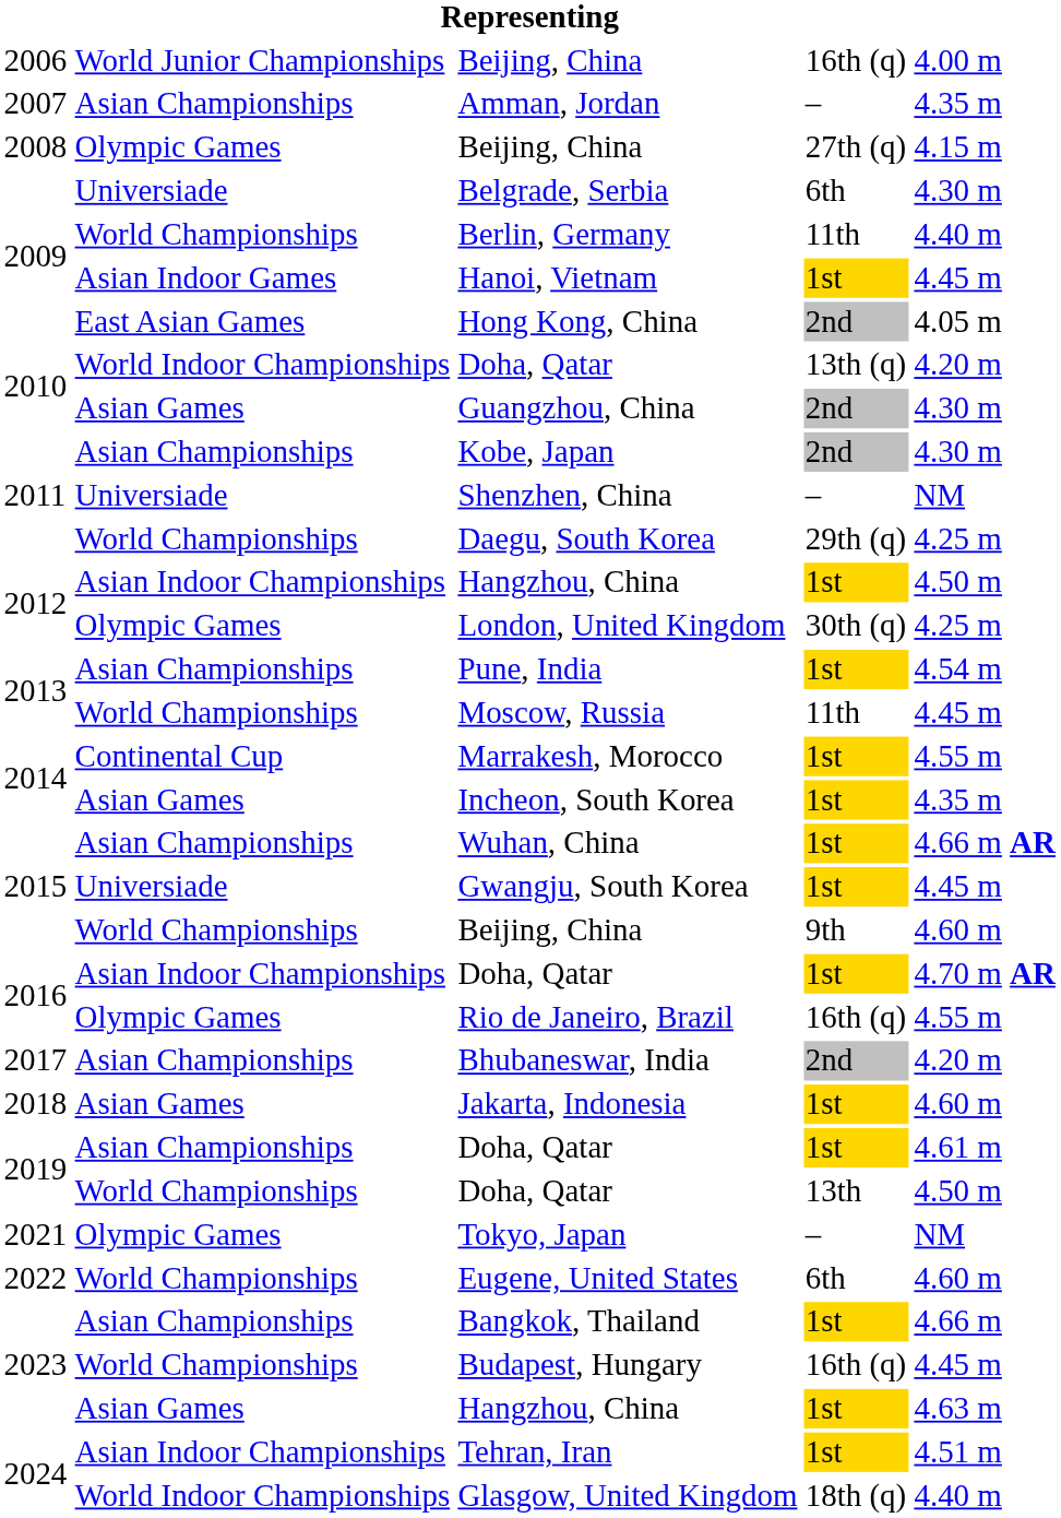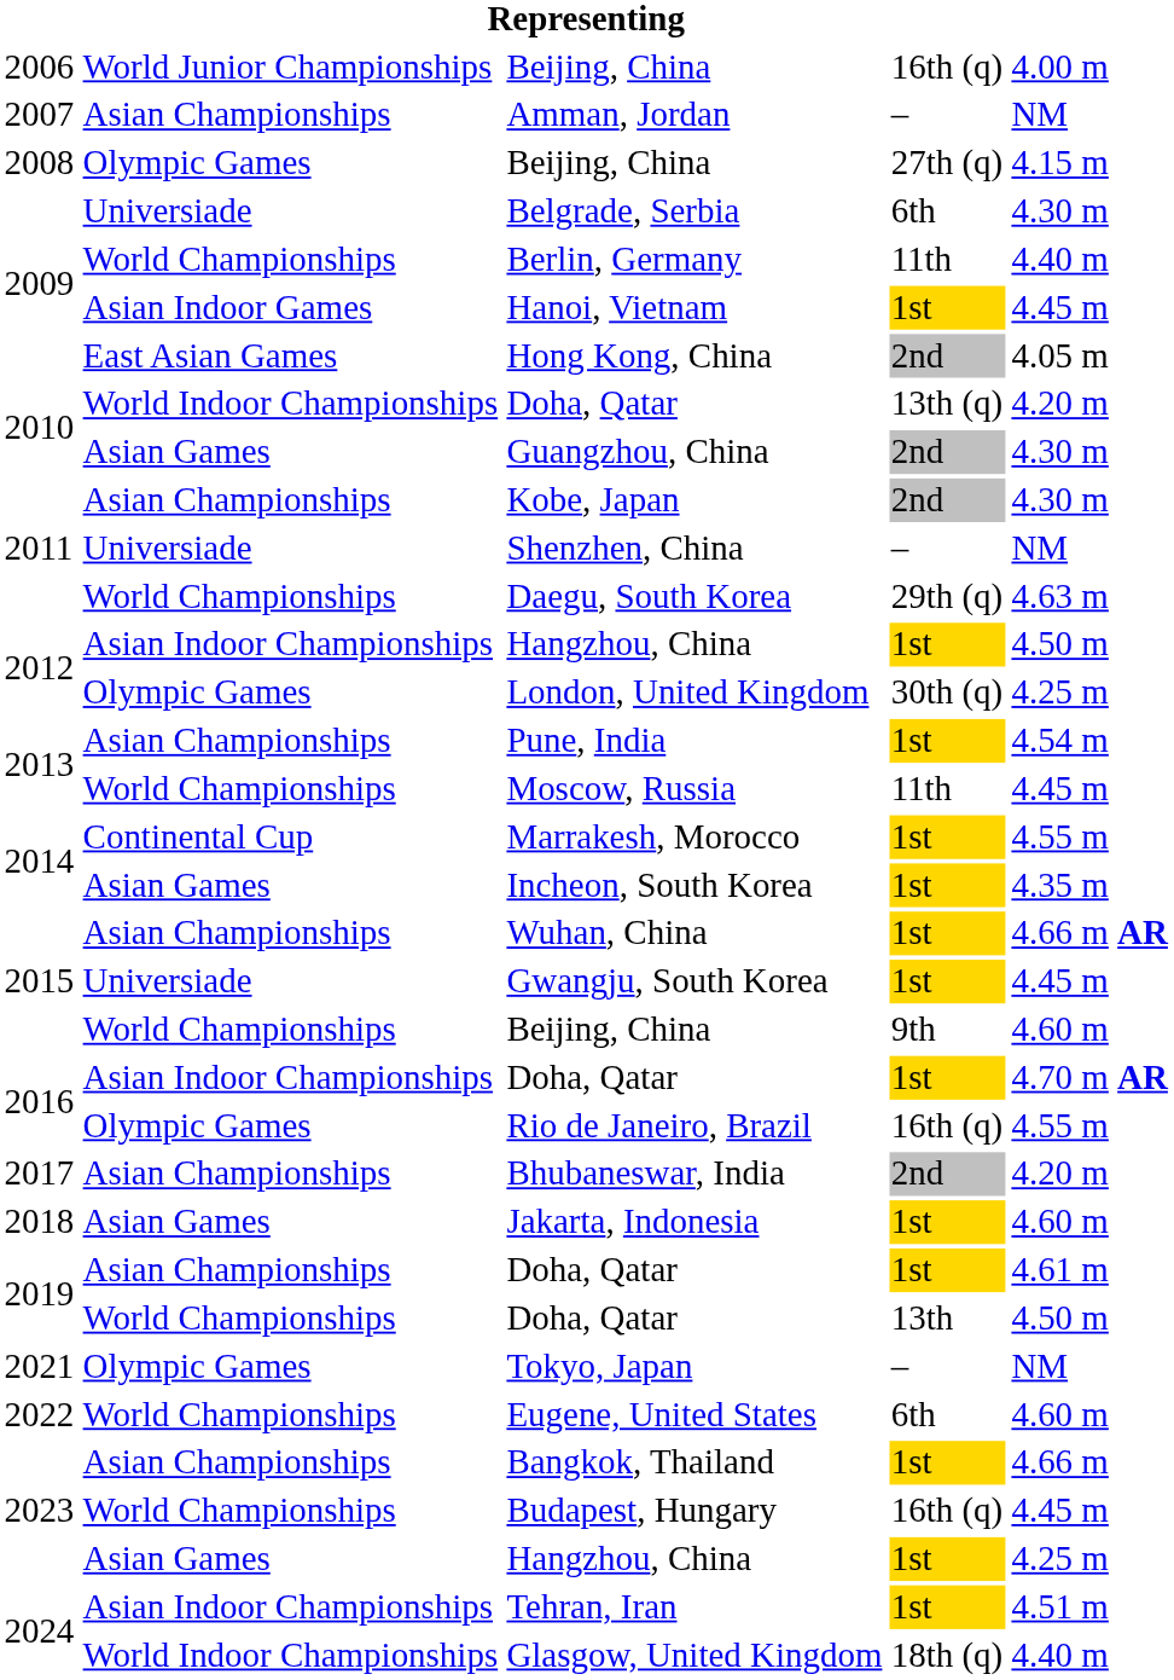Amman, Jordan | column 5: 4.35 m -> NM
Daegu, South Korea | column 5: 4.25 m -> 4.63 m
Asian Games / Hangzhou, China | column 5: 4.63 m -> 4.25 m
